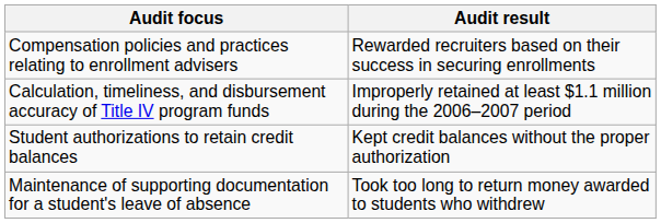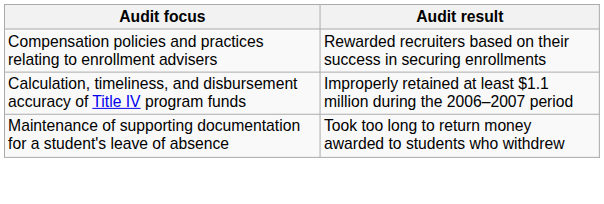- row: Student authorizations to retain credit balances | Kept credit balances without the proper authorization
